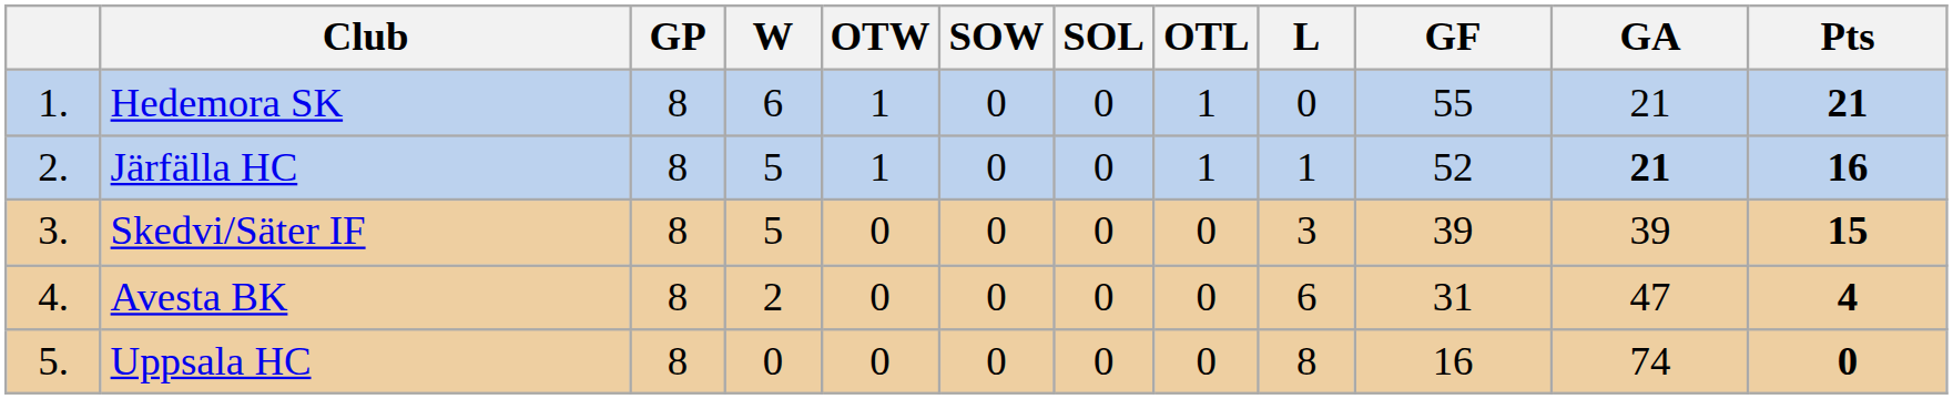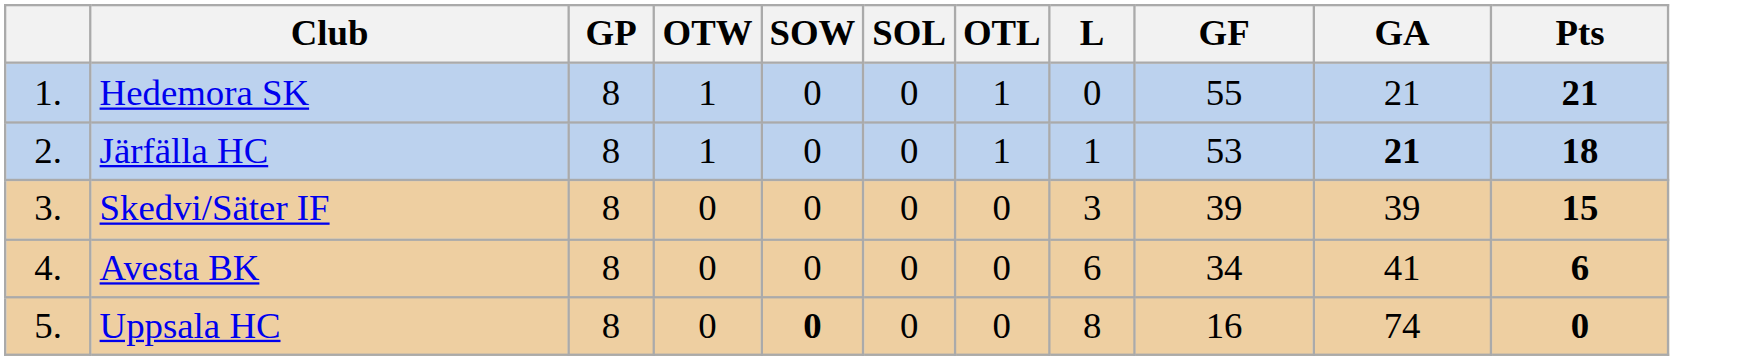- column: W | 6 | 5 | 5 | 2 | 0
Järfälla HC | GF: 52 -> 53
Järfälla HC | Pts: 16 -> 18
Avesta BK | GF: 31 -> 34
Avesta BK | GA: 47 -> 41
Avesta BK | Pts: 4 -> 6
Uppsala HC | SOW: normal -> bold
